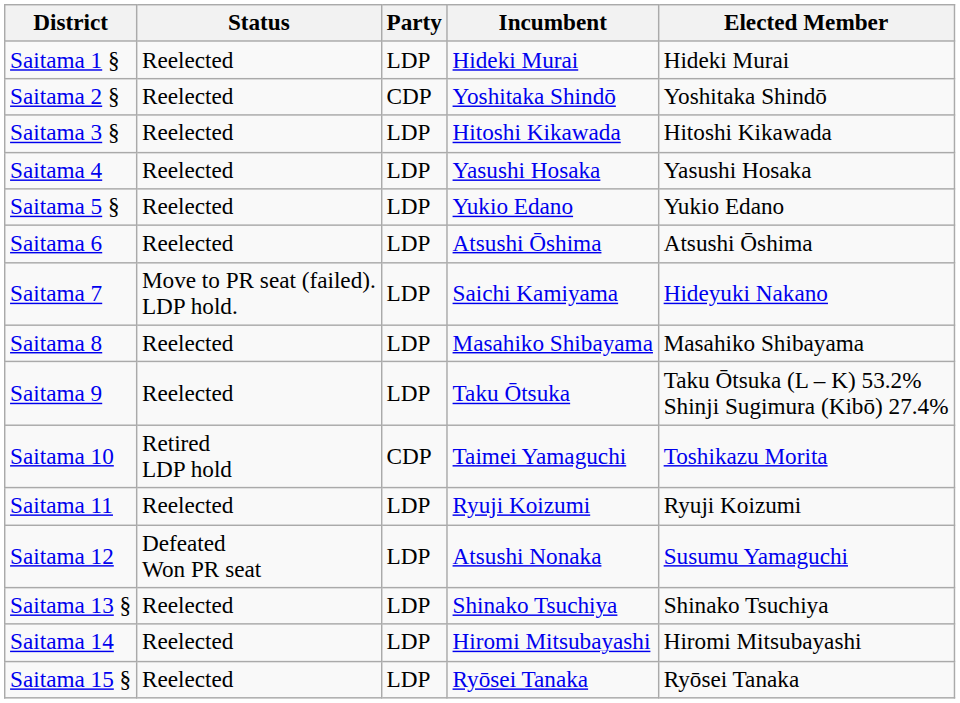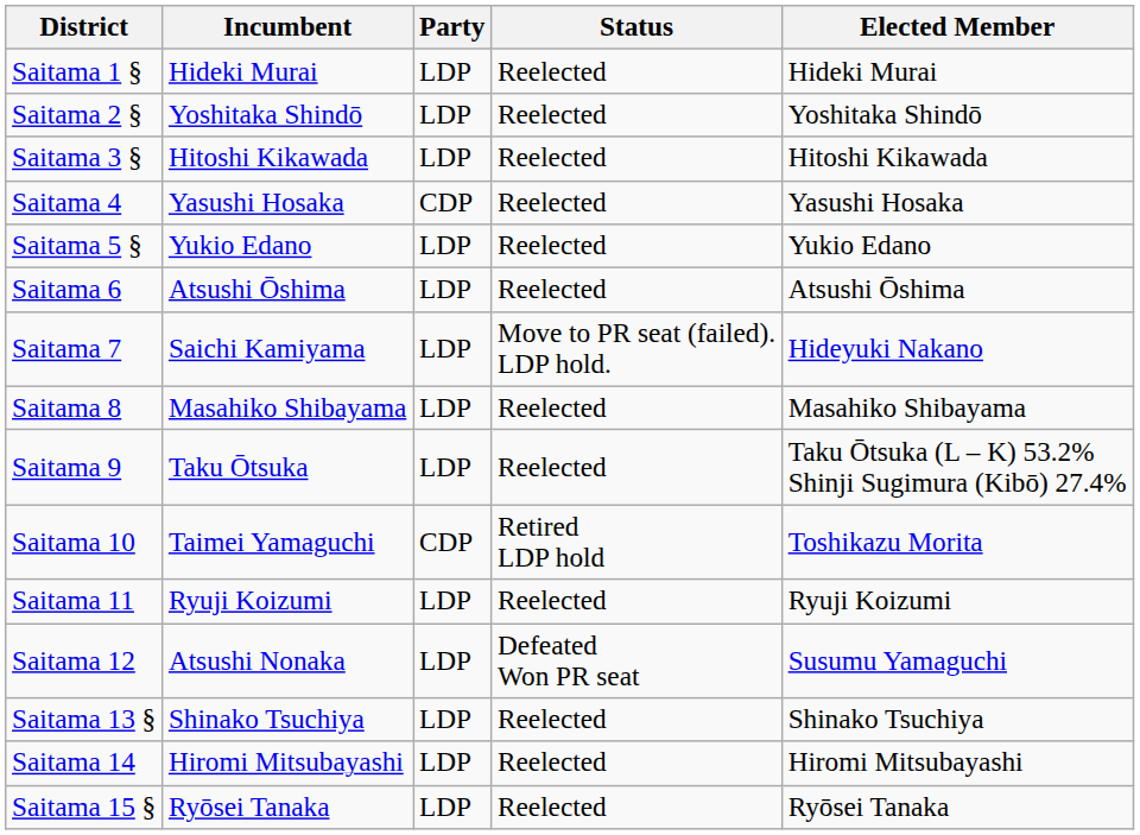columns swapped: Incumbent <-> Status
Saitama 2 § | Party: CDP -> LDP
Saitama 4 | Party: LDP -> CDP
